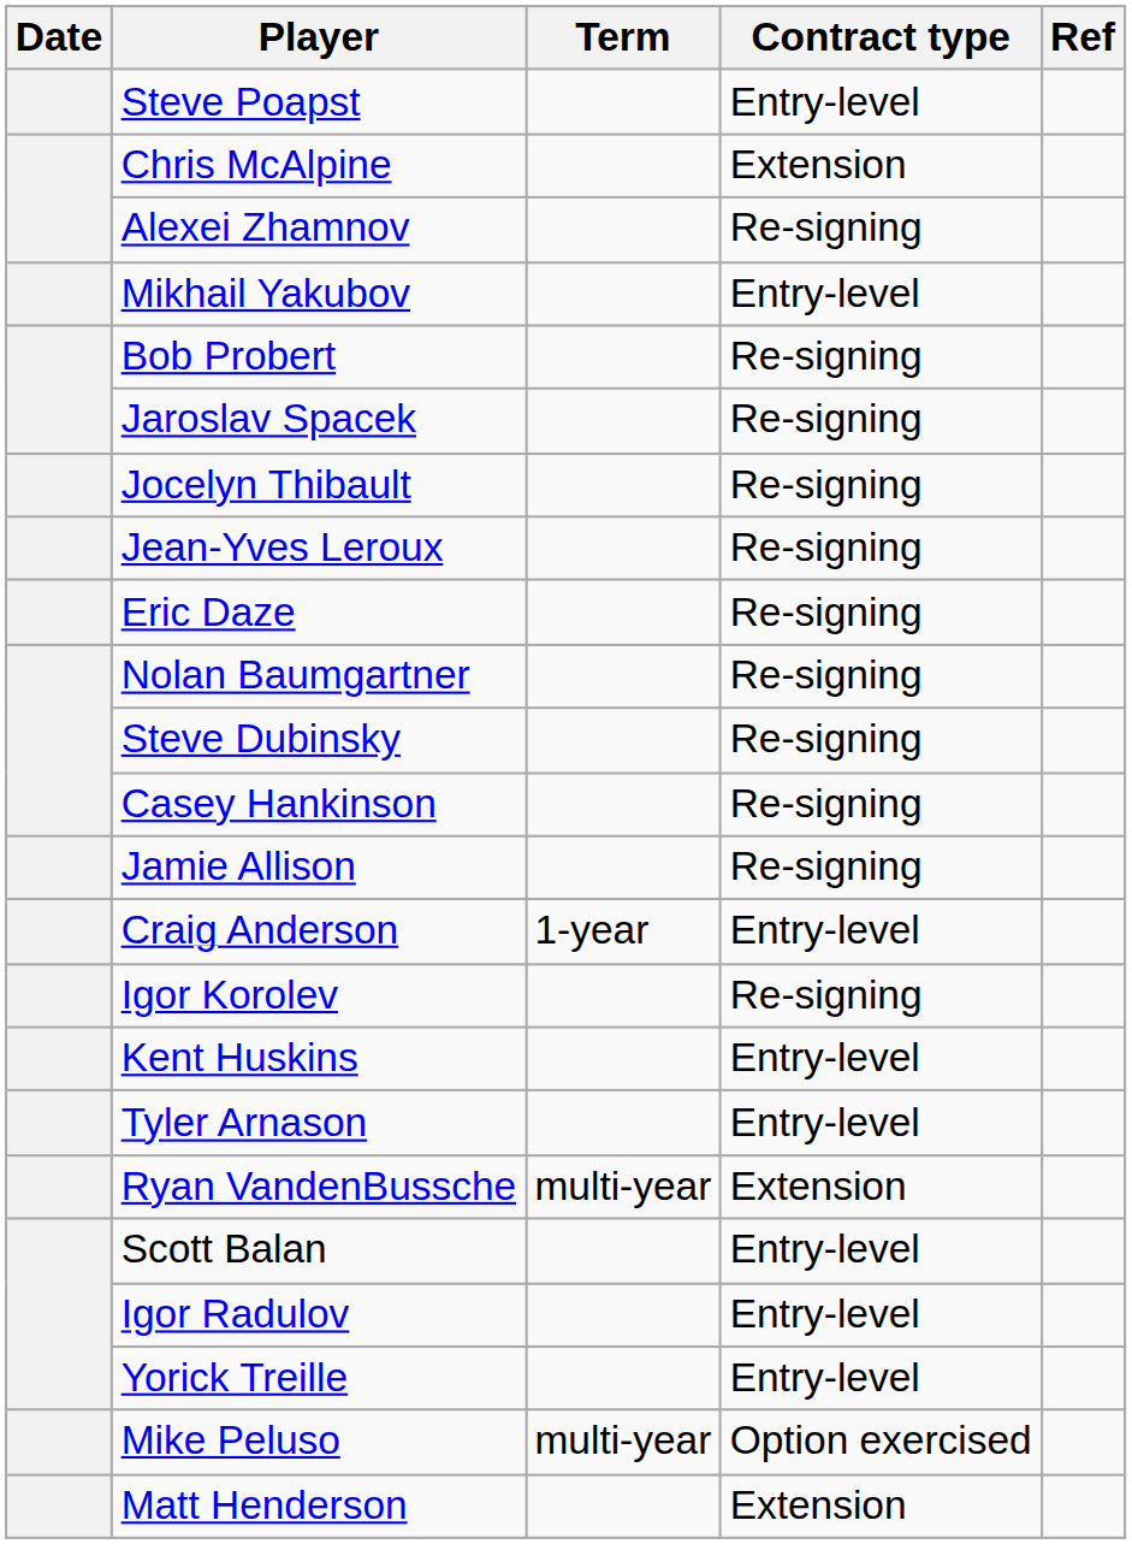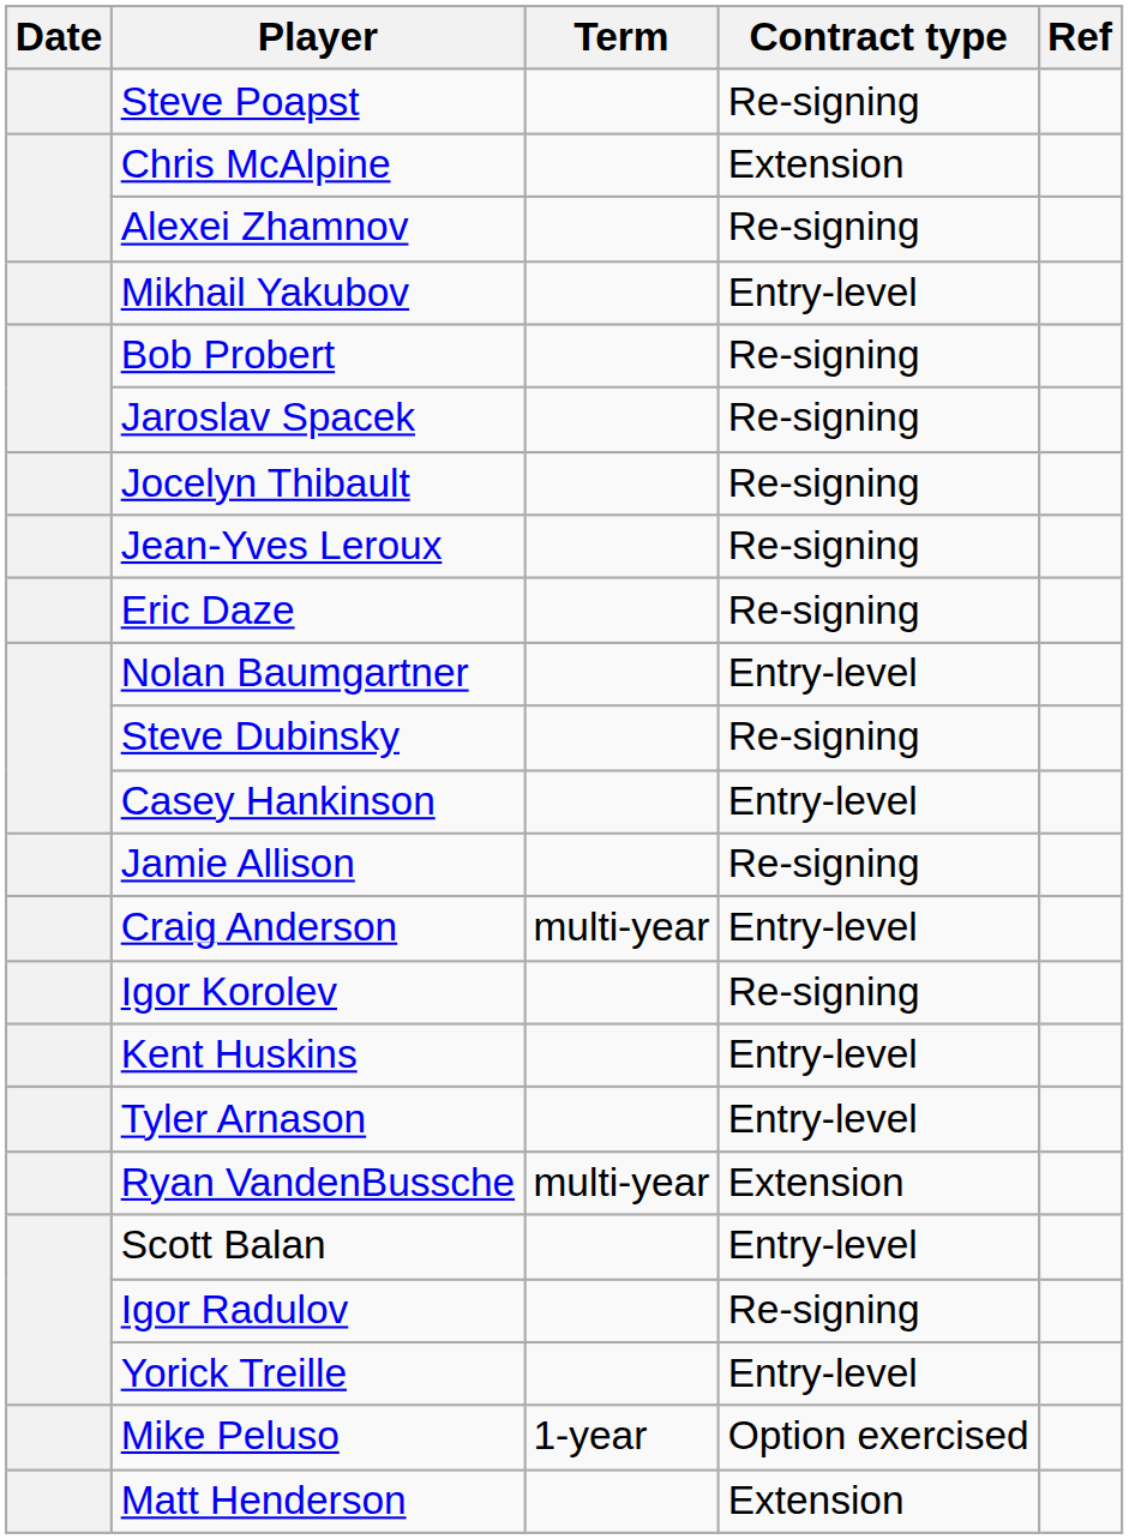Steve Poapst | Contract type: Entry-level -> Re-signing
Nolan Baumgartner | Contract type: Re-signing -> Entry-level
Casey Hankinson | Contract type: Re-signing -> Entry-level
Craig Anderson | Term: 1-year -> multi-year
Igor Radulov | Contract type: Entry-level -> Re-signing
Mike Peluso | Term: multi-year -> 1-year
